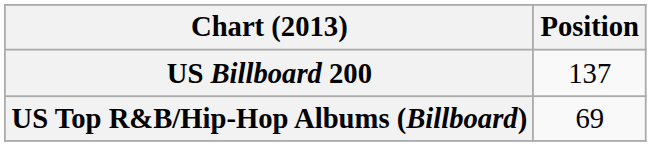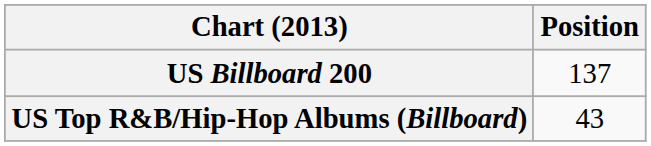US Top R&B/Hip-Hop Albums (Billboard) | Position: 69 -> 43
